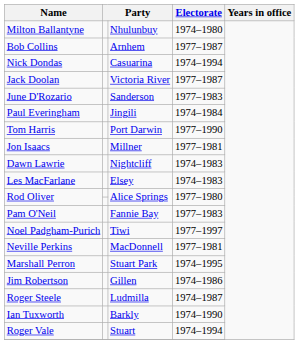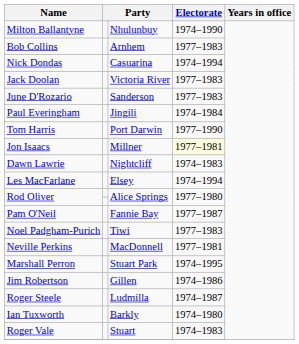Milton Ballantyne | Electorate: 1974–1980 -> 1974–1990
Bob Collins | Electorate: 1977–1987 -> 1977–1983
Jack Doolan | Electorate: 1977–1987 -> 1977–1983
Jon Isaacs | Electorate: no background -> lightyellow background
Les MacFarlane | Electorate: 1974–1983 -> 1974–1994
Pam O'Neil | Electorate: 1977–1983 -> 1977–1987
Noel Padgham-Purich | Electorate: 1977–1997 -> 1977–1983
Ian Tuxworth | Electorate: 1974–1990 -> 1974–1980
Roger Vale | Electorate: 1974–1994 -> 1974–1983
